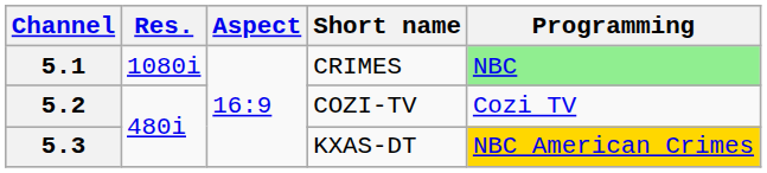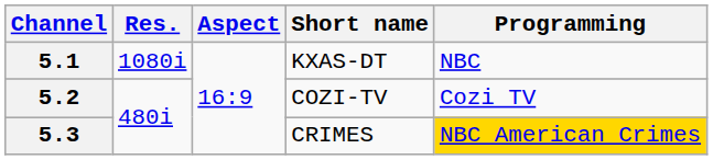5.1 | Short name: CRIMES -> KXAS-DT
5.1 | Programming: lightgreen background -> no background
5.3 | Short name: KXAS-DT -> CRIMES
